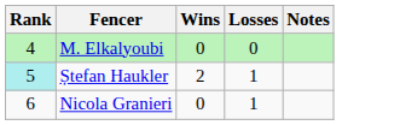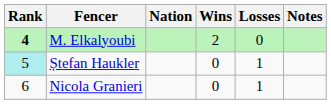+ column: Nation
M. Elkalyoubi | Rank: normal -> bold
M. Elkalyoubi | Wins: 0 -> 2
Ștefan Haukler | Wins: 2 -> 0
